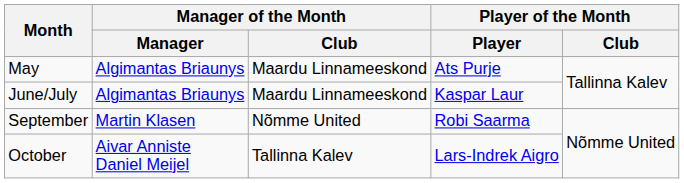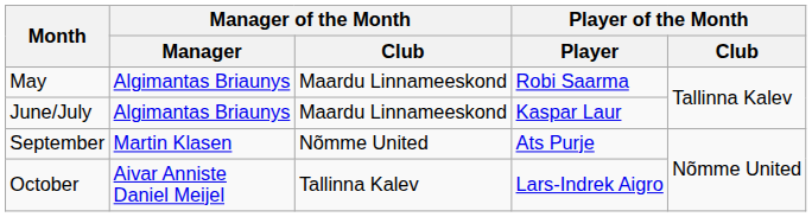May | Player of the Month / Player: Ats Purje -> Robi Saarma
September | Player of the Month / Player: Robi Saarma -> Ats Purje
